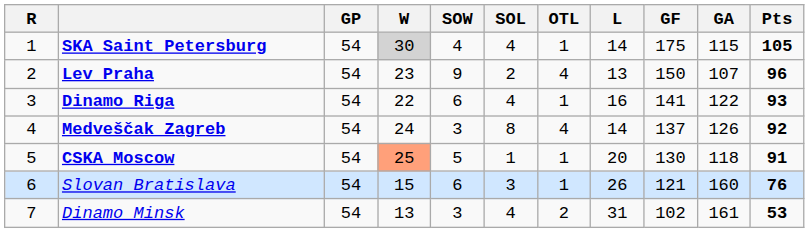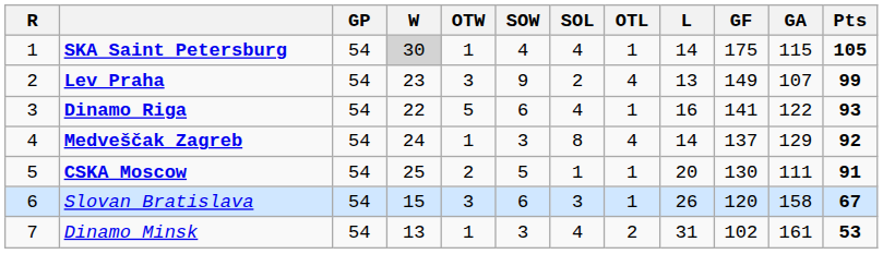+ column: OTW | 1 | 3 | 5 | 1 | 2 | 3 | 1
Lev Praha | GF: 150 -> 149
Lev Praha | Pts: 96 -> 99
Medveščak Zagreb | GA: 126 -> 129
CSKA Moscow | W: lightsalmon background -> no background
CSKA Moscow | GA: 118 -> 111
Slovan Bratislava | GF: 121 -> 120
Slovan Bratislava | GA: 160 -> 158
Slovan Bratislava | Pts: 76 -> 67
